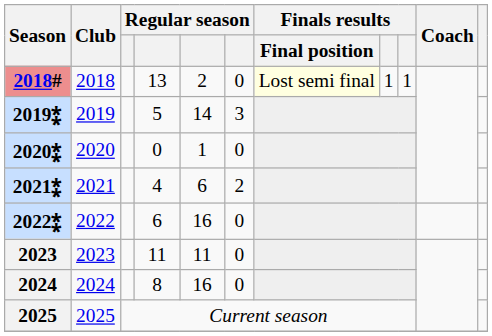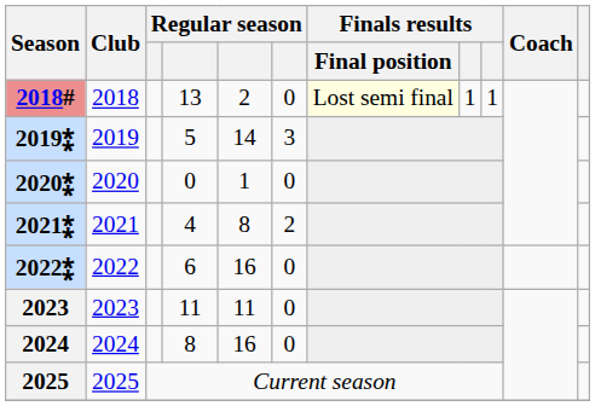2021⁑ | column 5: 6 -> 8
